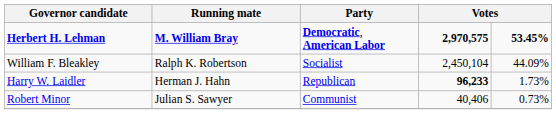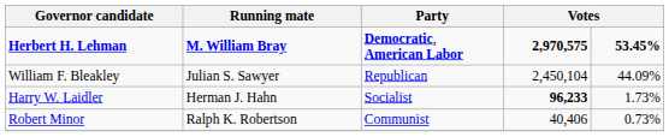William F. Bleakley | Running mate: Ralph K. Robertson -> Julian S. Sawyer
William F. Bleakley | Party: Socialist -> Republican
Harry W. Laidler | Party: Republican -> Socialist
Robert Minor | Running mate: Julian S. Sawyer -> Ralph K. Robertson
